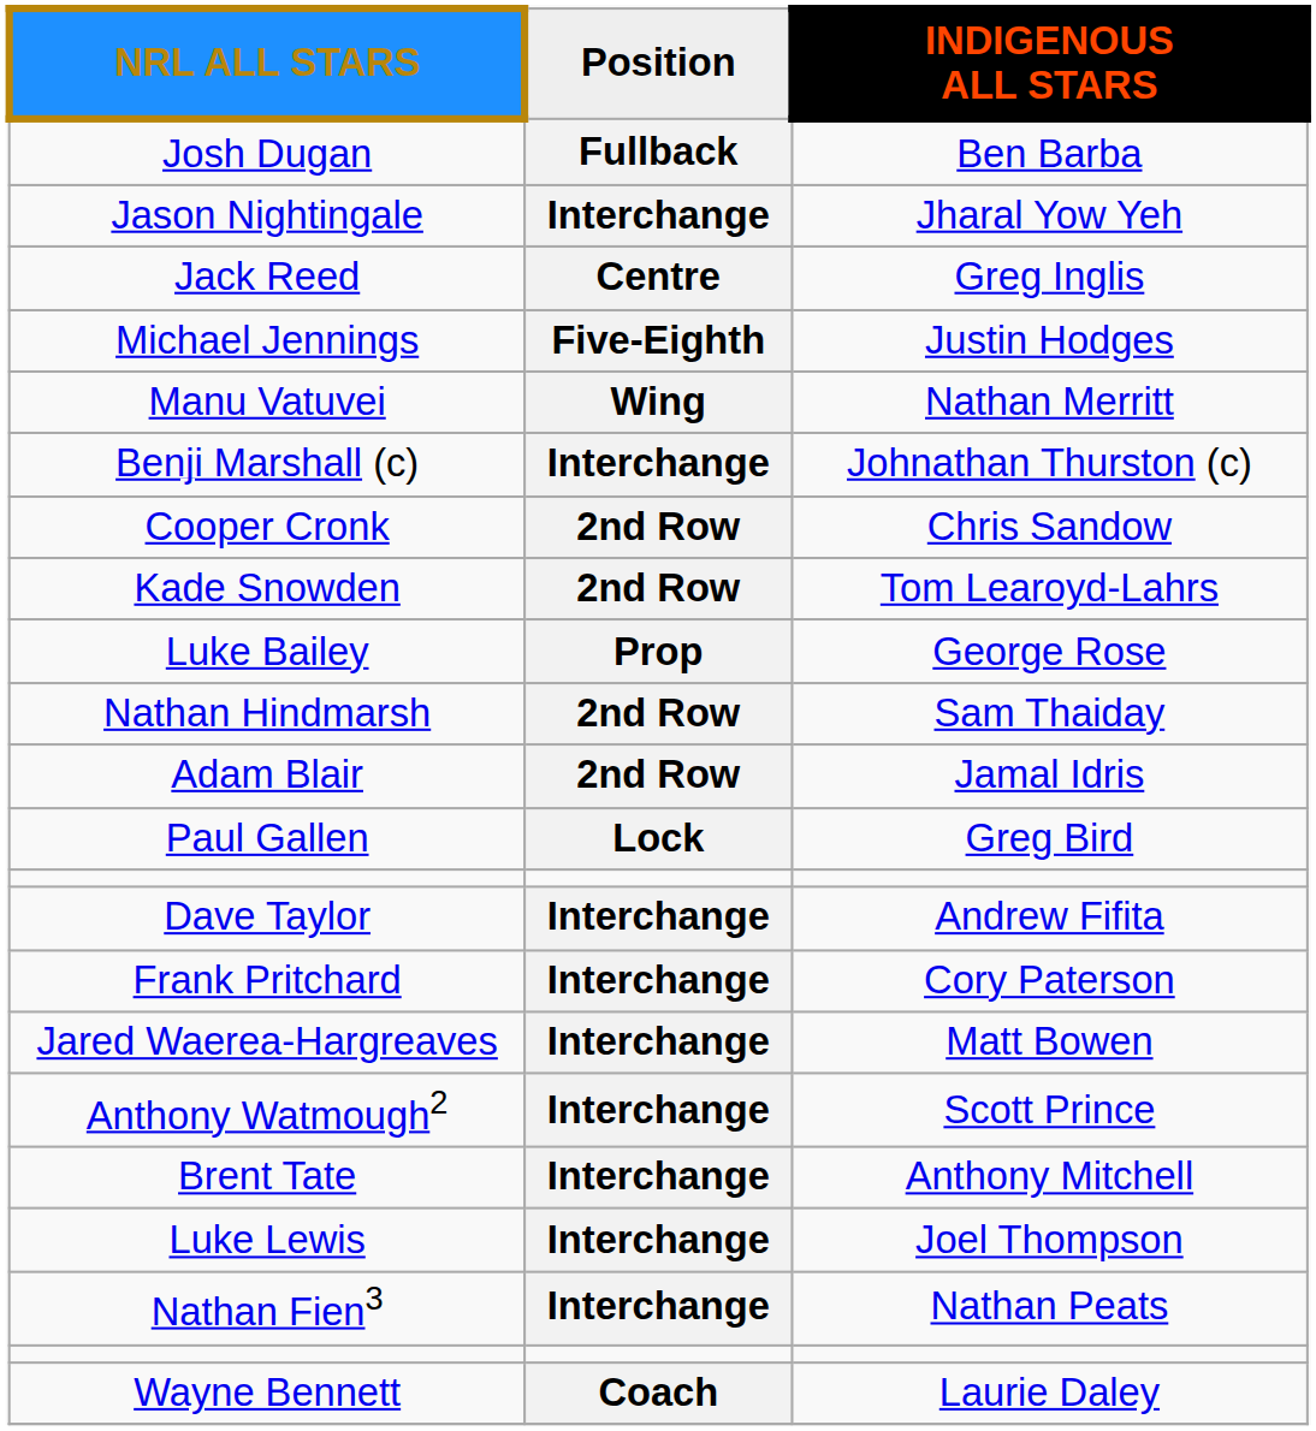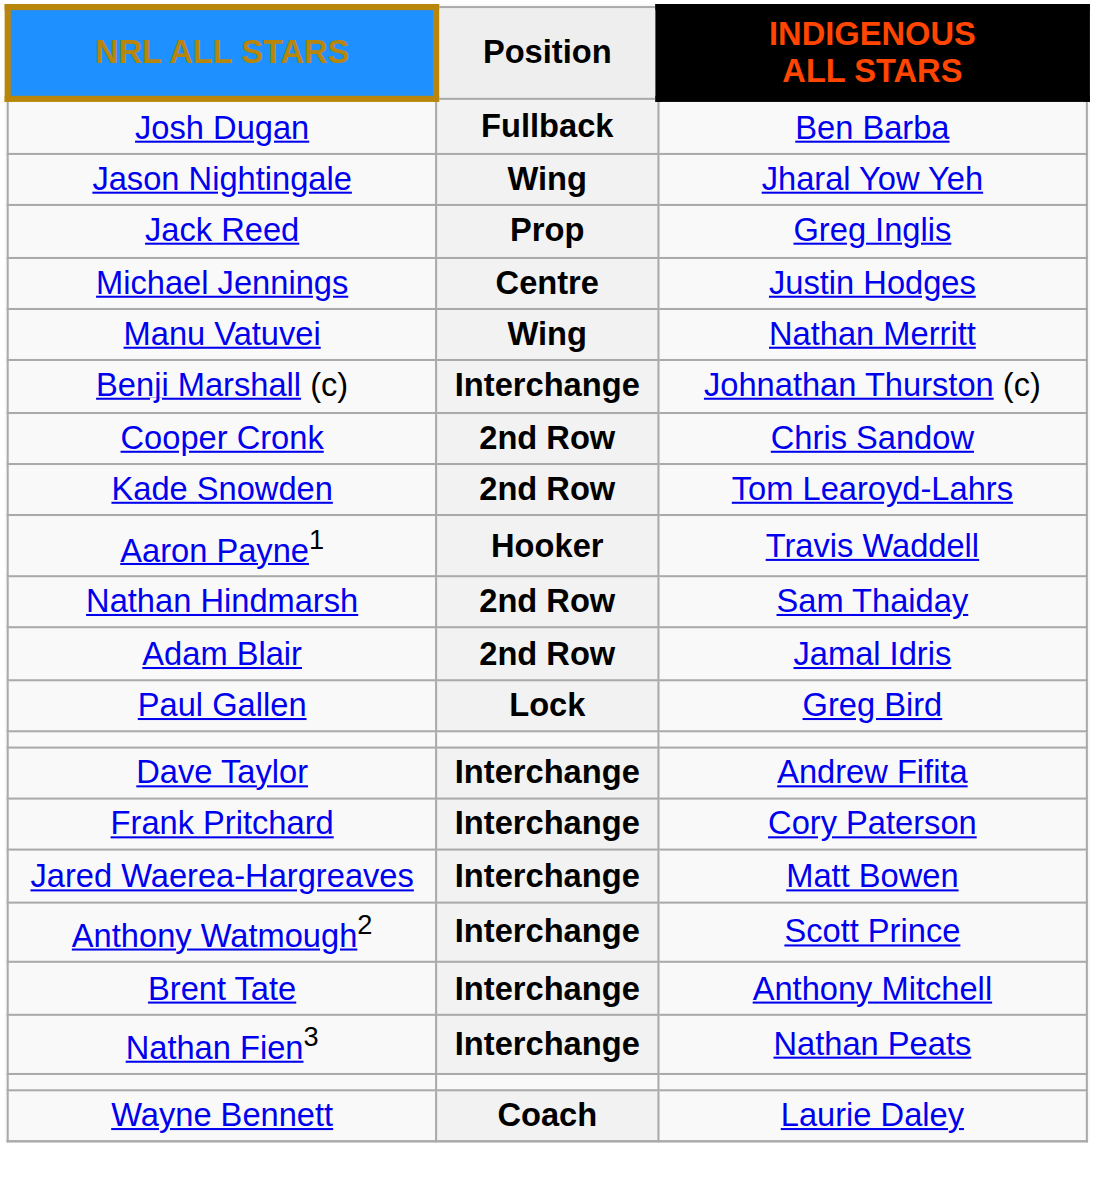Jason Nightingale | Position: Interchange -> Wing
Jack Reed | Position: Centre -> Prop
Michael Jennings | Position: Five-Eighth -> Centre
+ row: Aaron Payne1 | Hooker | Travis Waddell
- row: Luke Bailey | Prop | George Rose
- row: Luke Lewis | Interchange | Joel Thompson
